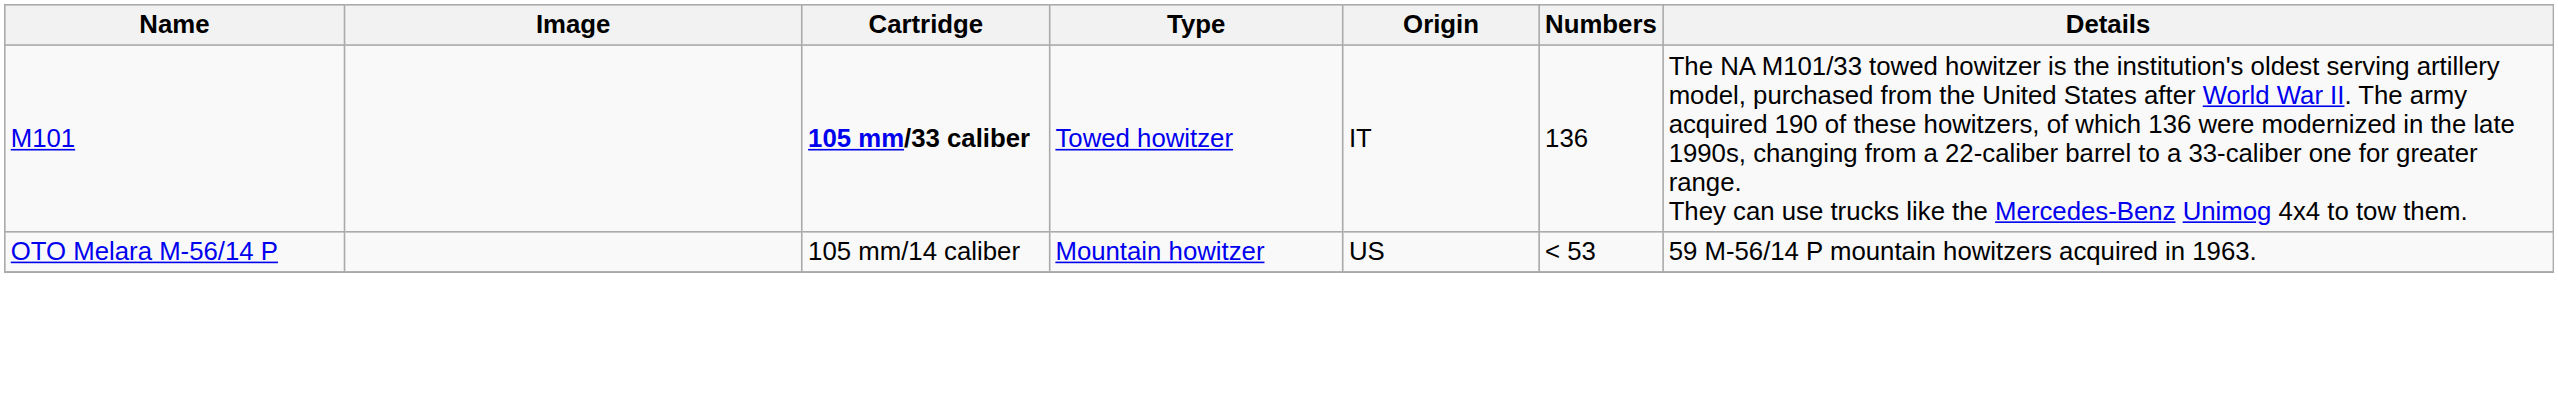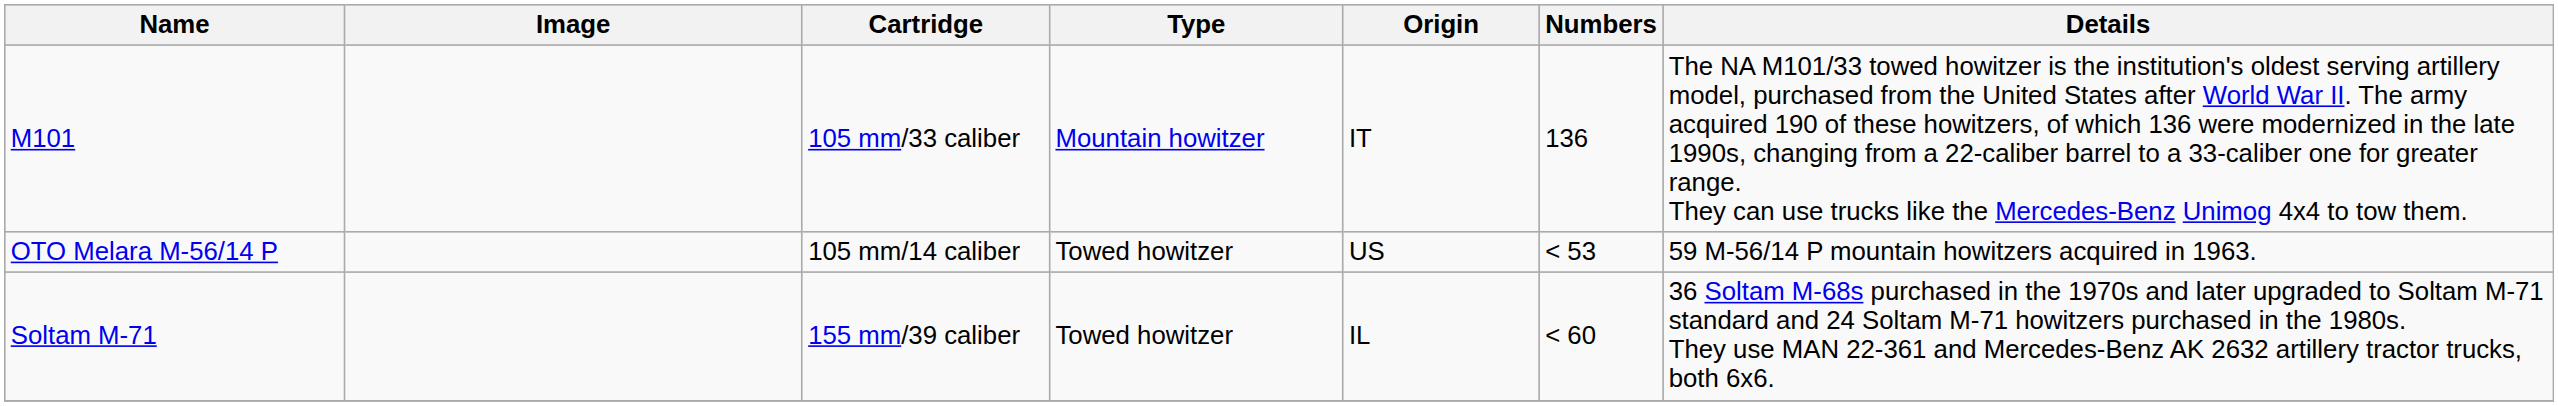M101 | Cartridge: bold -> normal
M101 | Type: Towed howitzer -> Mountain howitzer
OTO Melara M-56/14 P | Type: Mountain howitzer -> Towed howitzer
+ row: Soltam M-71 | 155 mm/39 caliber | Towed howitzer | IL | < 60 | 36 Soltam M-68s purchased in the 1970s and later upgraded to Soltam M-71 standard and 24 Soltam M-71 howitzers purchased in the 1980s. They use MAN 22-361 and Mercedes-Benz AK 2632 artillery tractor trucks, both 6x6.
